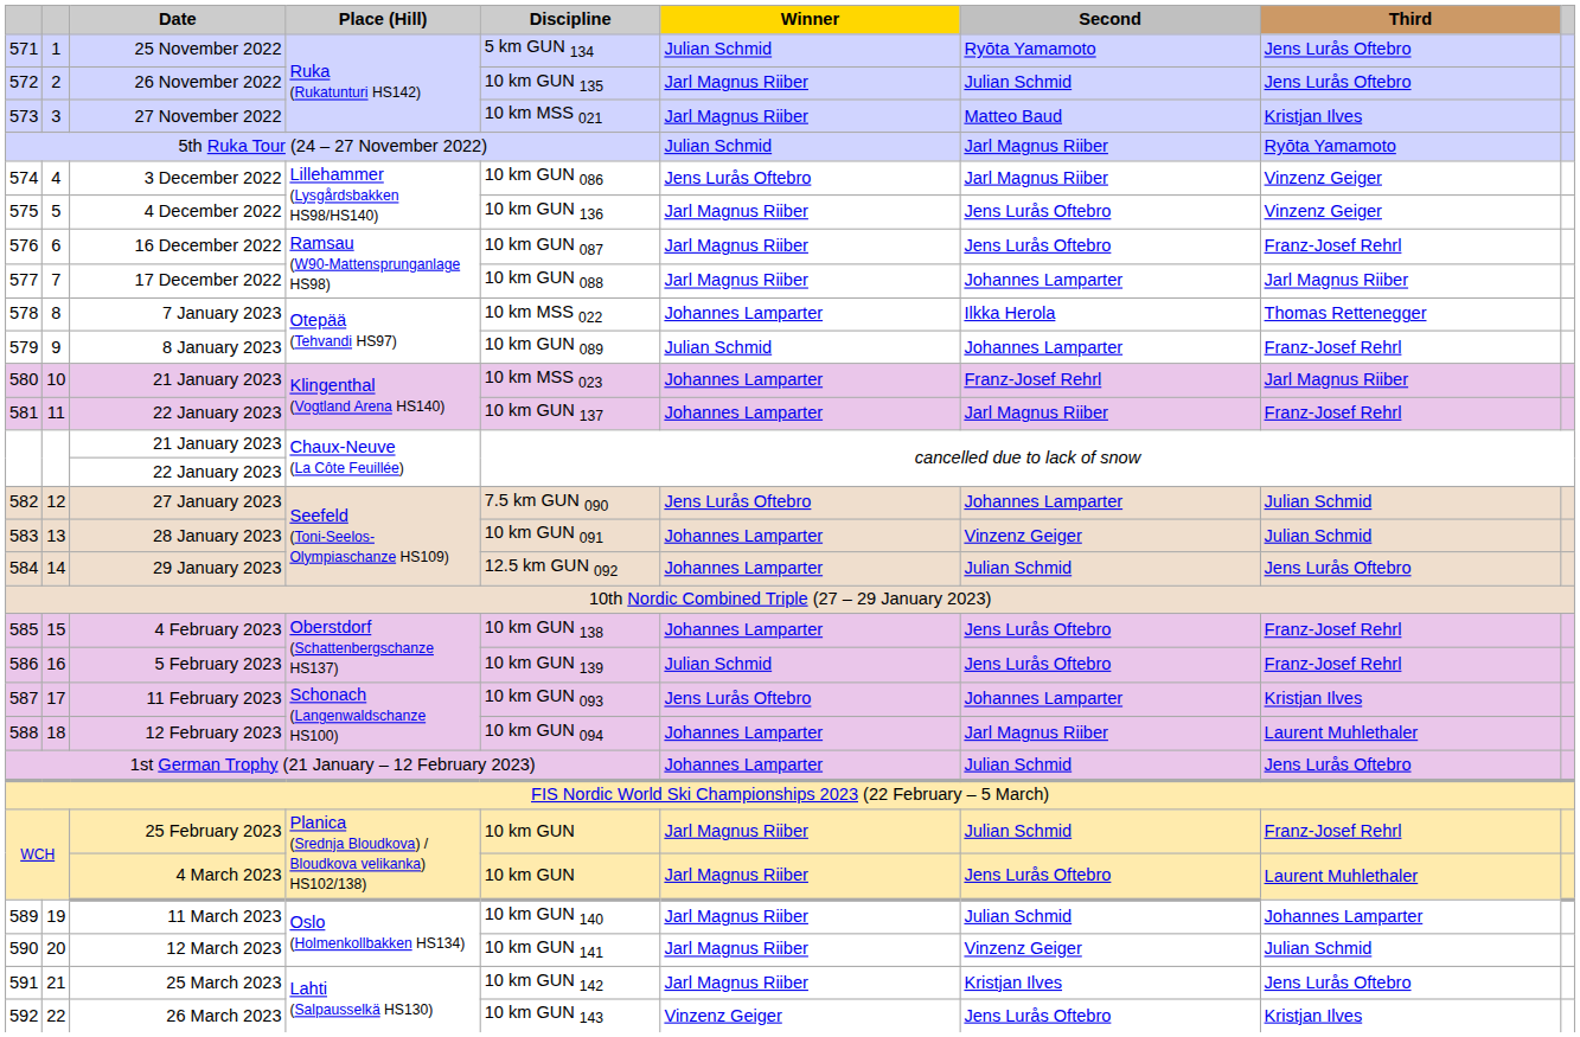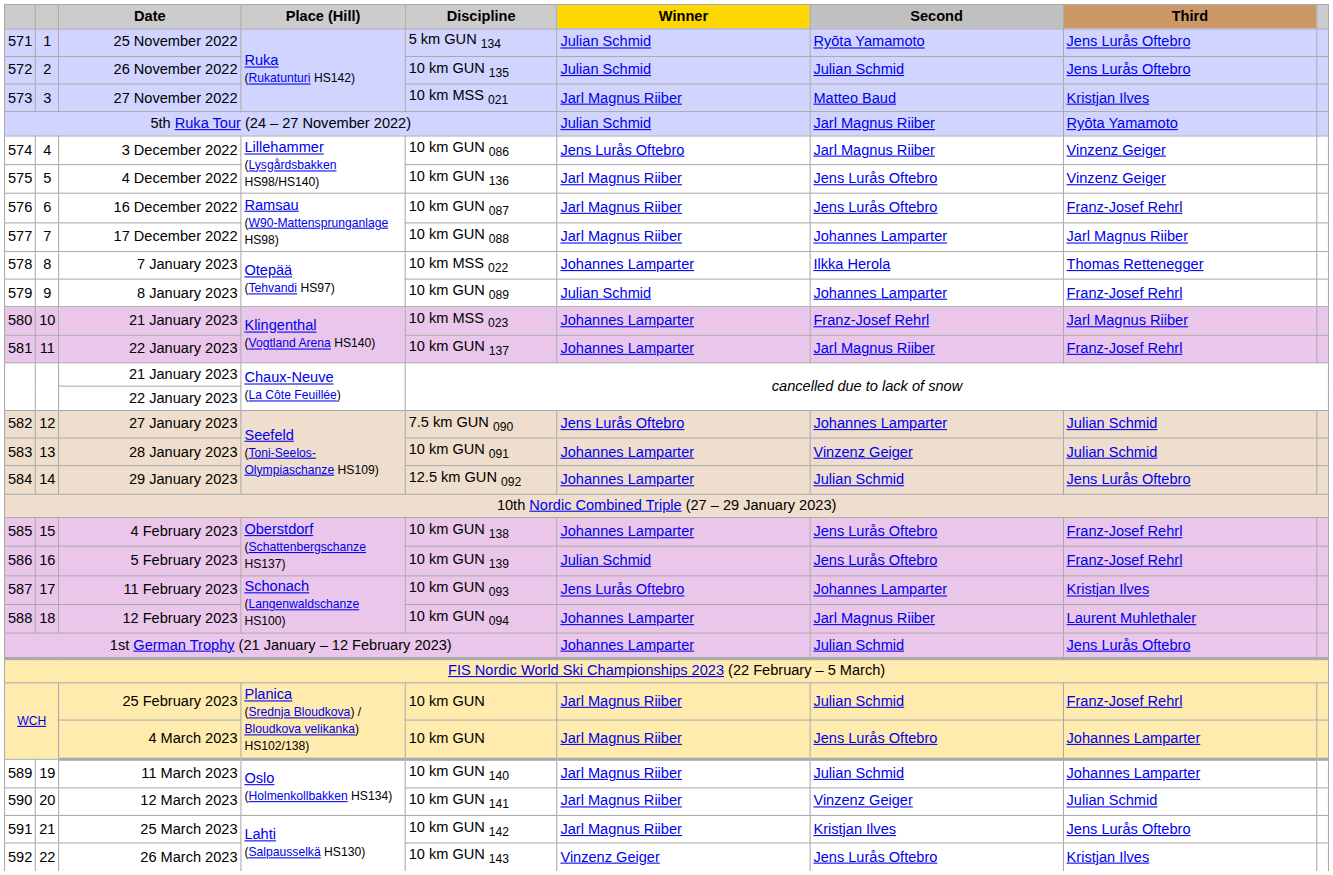26 November 2022 | Winner: Jarl Magnus Riiber -> Julian Schmid
4 March 2023 | Third: Laurent Muhlethaler -> Johannes Lamparter
